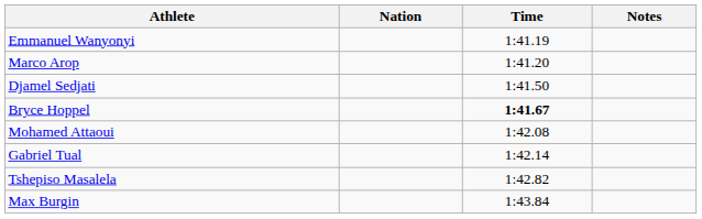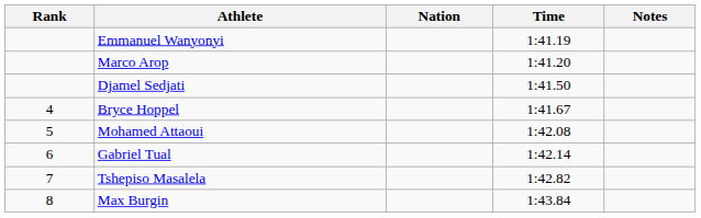+ column: Rank | 4 | 5 | 6 | 7 | 8
Bryce Hoppel | Time: bold -> normal
